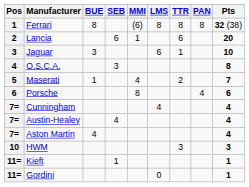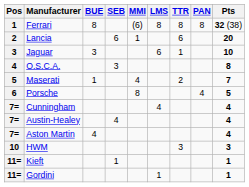Porsche | Pts: 6 -> 5
Gordini | LMS: 0 -> 1
